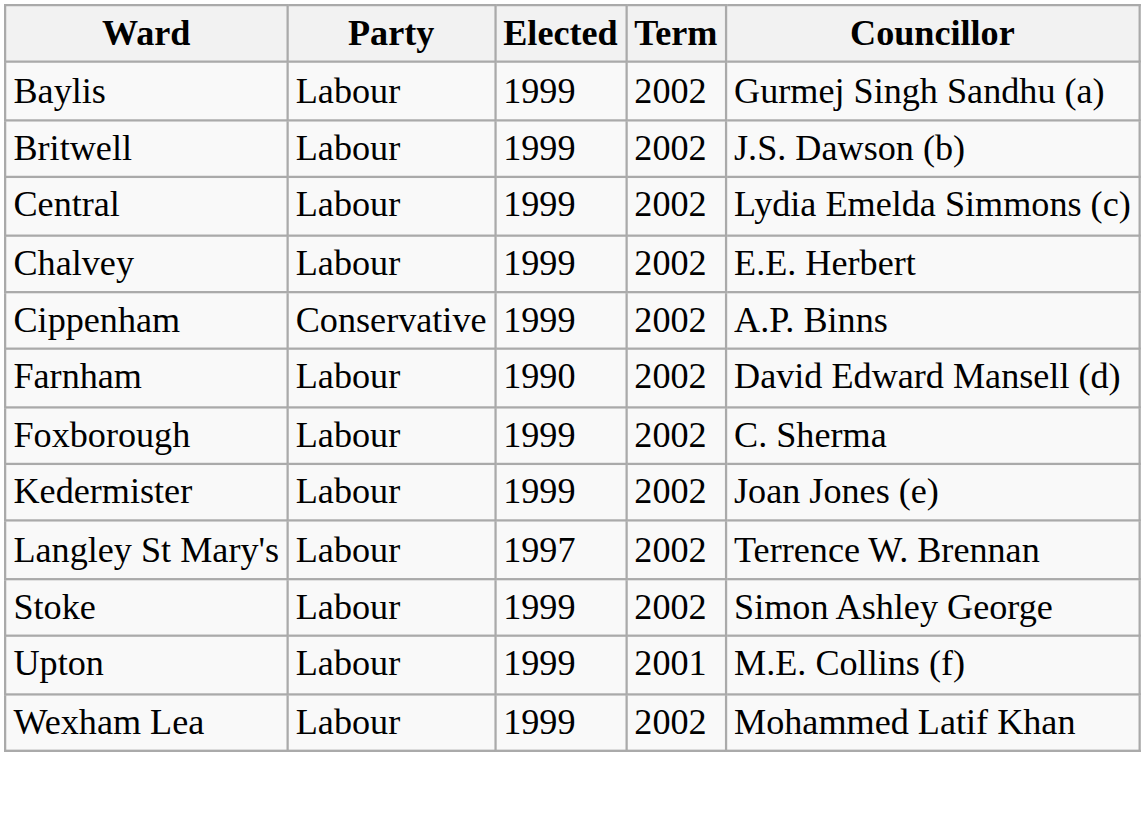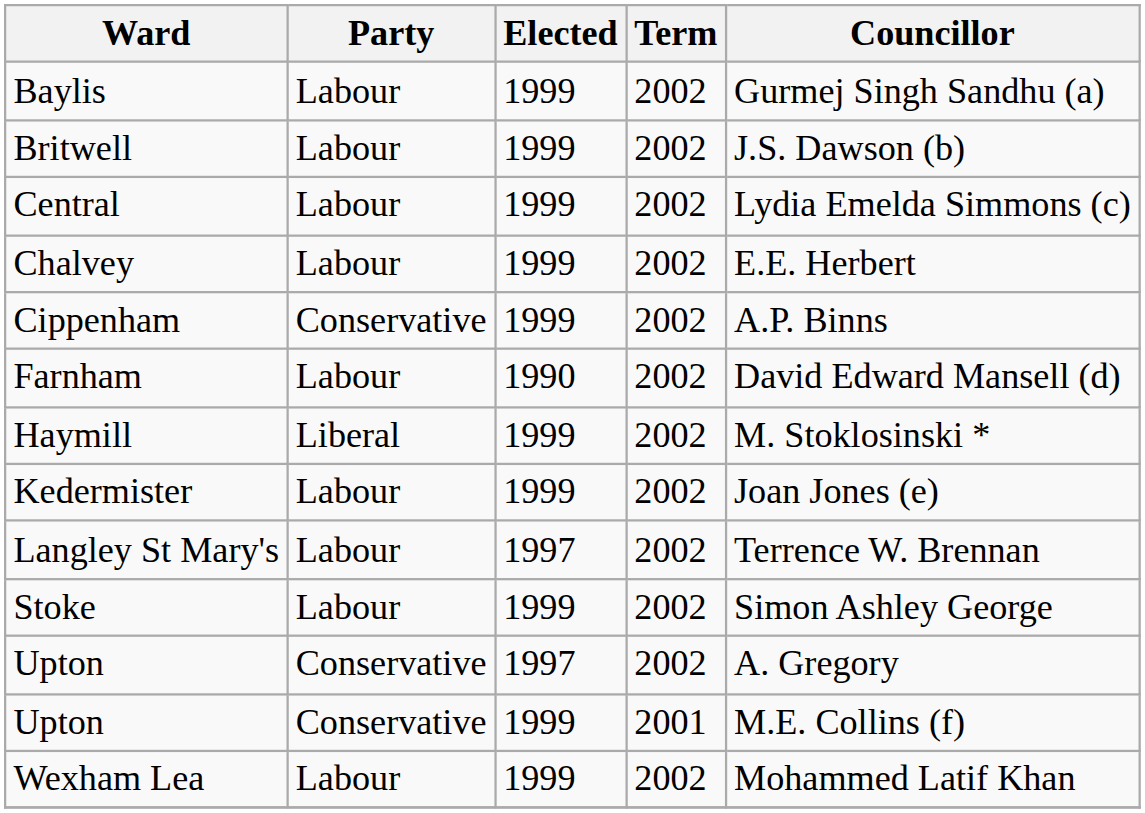- row: Foxborough | Labour | 1999 | 2002 | C. Sherma
+ row: Haymill | Liberal | 1999 | 2002 | M. Stoklosinski *
+ row: Upton | Conservative | 1997 | 2002 | A. Gregory
Upton / 1999 | Party: Labour -> Conservative
